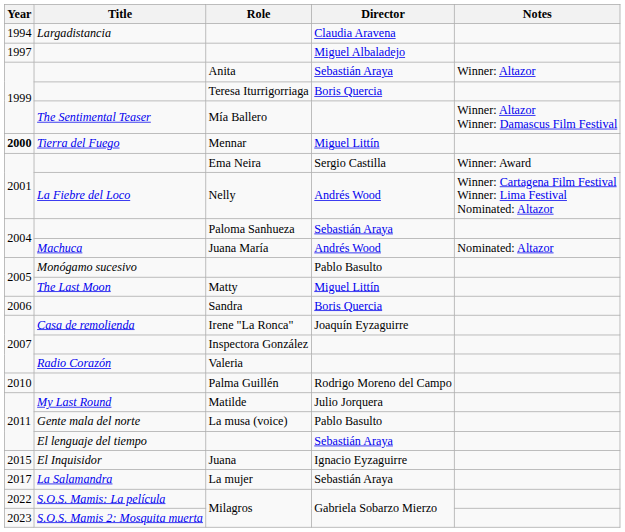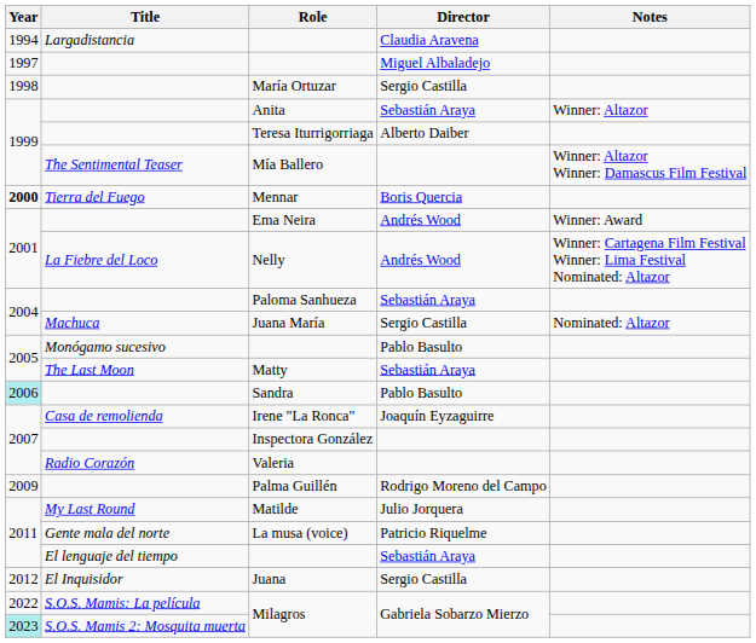+ row: 1998 | María Ortuzar | Sergio Castilla
Teresa Iturrigorriaga | Director: Boris Quercia -> Alberto Daiber
Mennar | Director: Miguel Littín -> Boris Quercia
Ema Neira | Director: Sergio Castilla -> Andrés Wood
Juana María | Director: Andrés Wood -> Sergio Castilla
Matty | Director: Miguel Littín -> Sebastián Araya
Sandra | Year: no background -> paleturquoise background
Sandra | Director: Boris Quercia -> Pablo Basulto
Palma Guillén | Year: 2010 -> 2009
La musa (voice) | Director: Pablo Basulto -> Patricio Riquelme
Juana | Year: 2015 -> 2012
Juana | Director: Ignacio Eyzaguirre -> Sergio Castilla
- row: 2017 | La Salamandra | La mujer | Sebastián Araya
S.O.S. Mamis 2: Mosquita muerta / Milagros | Year: no background -> paleturquoise background
